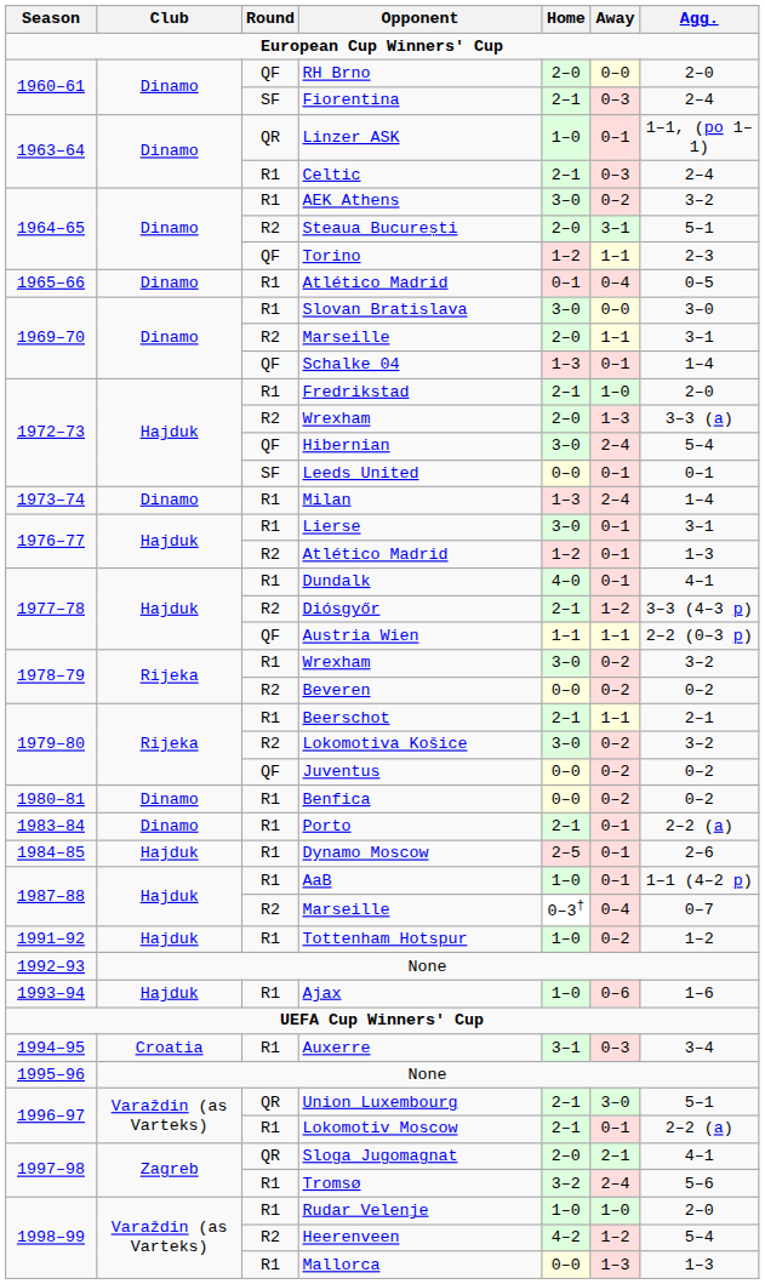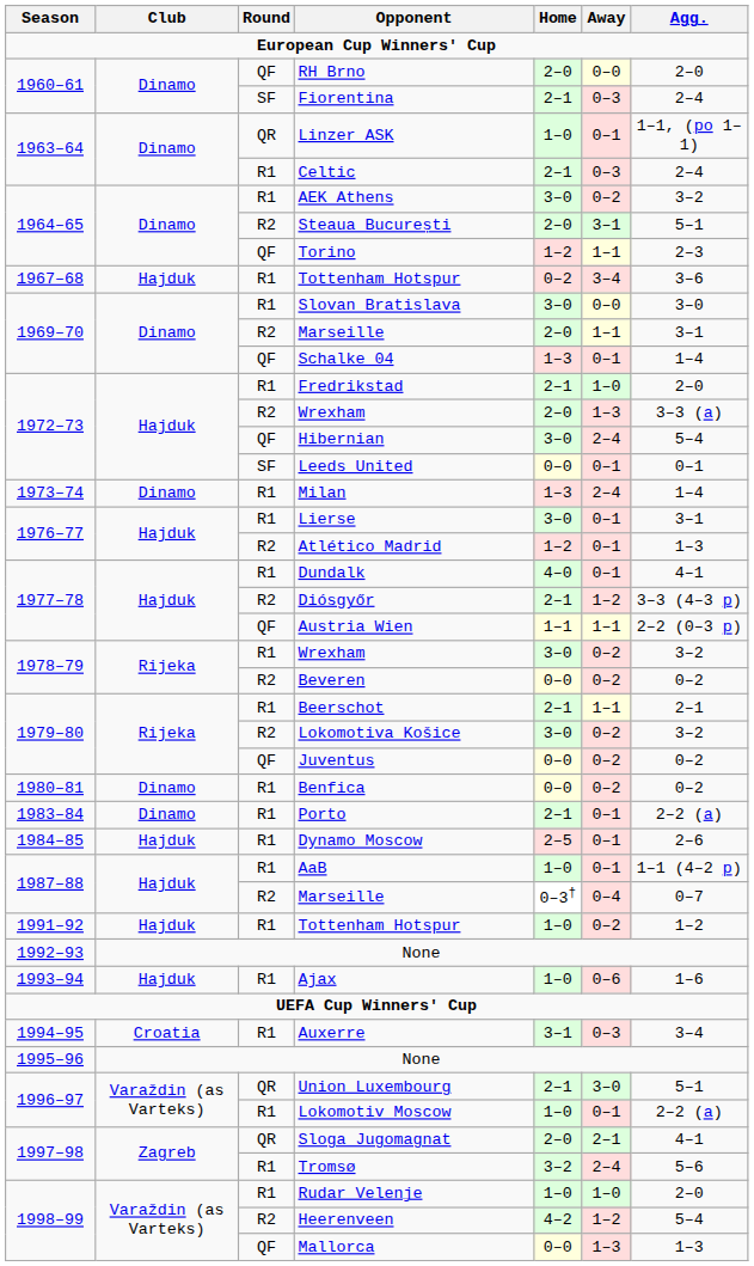- row: 1965–66 | Dinamo | R1 | Atlético Madrid | 0–1 | 0–4 | 0–5
+ row: 1967–68 | Hajduk | R1 | Tottenham Hotspur | 0–2 | 3–4 | 3–6
Lokomotiv Moscow | Home: 2–1 -> 1–0
Mallorca | Round: R1 -> QF
